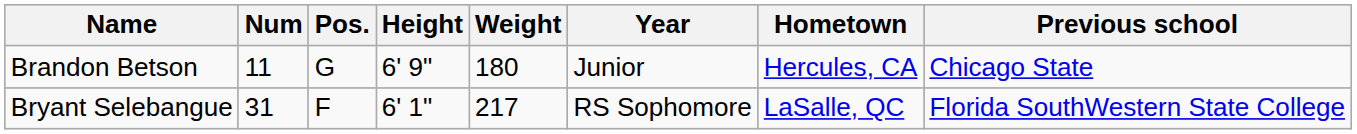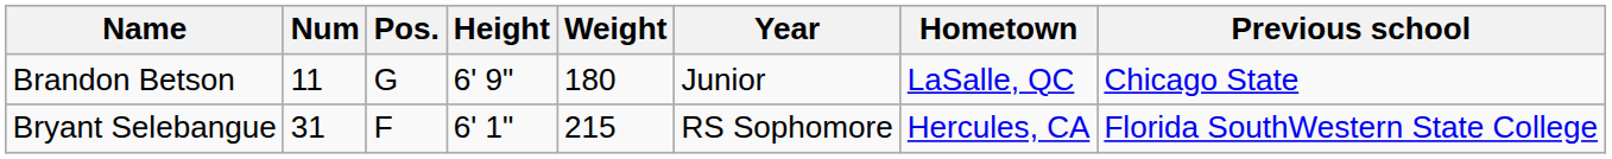Brandon Betson | Hometown: Hercules, CA -> LaSalle, QC
Bryant Selebangue | Weight: 217 -> 215
Bryant Selebangue | Hometown: LaSalle, QC -> Hercules, CA
